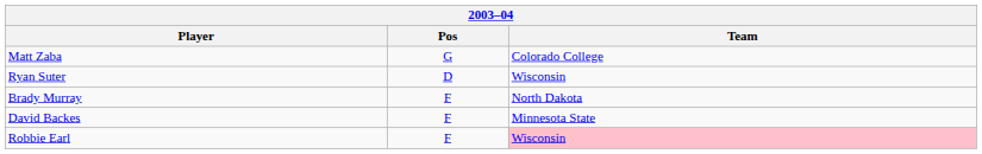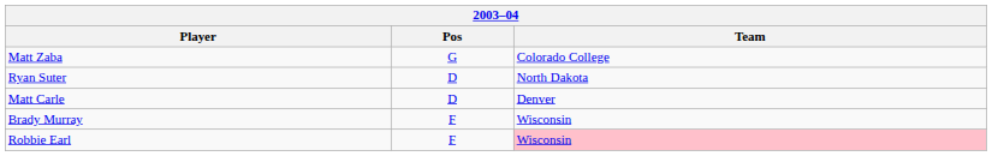Ryan Suter | Team: Wisconsin -> North Dakota
+ row: Matt Carle | D | Denver
Brady Murray | Team: North Dakota -> Wisconsin
- row: David Backes | F | Minnesota State
